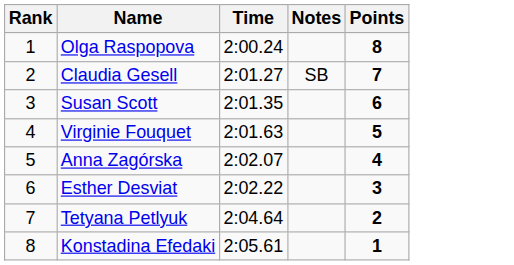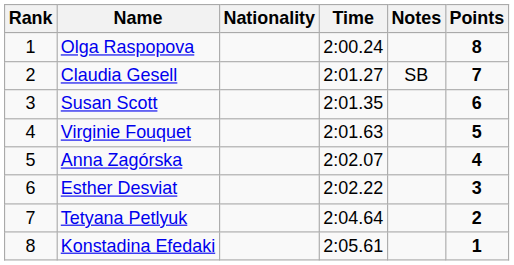+ column: Nationality
